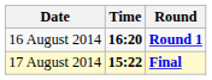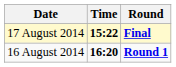rows swapped: 16 August 2014 <-> 17 August 2014
